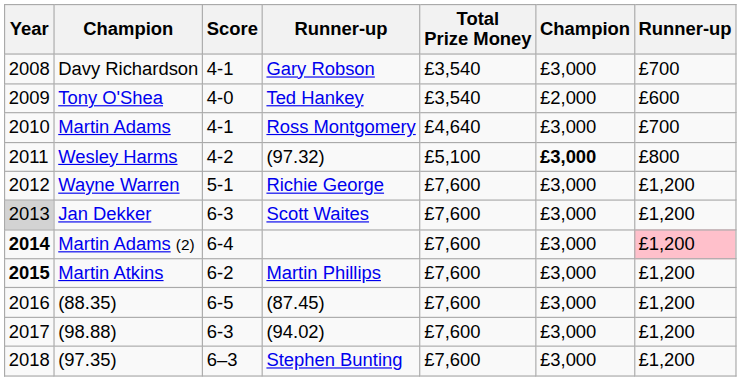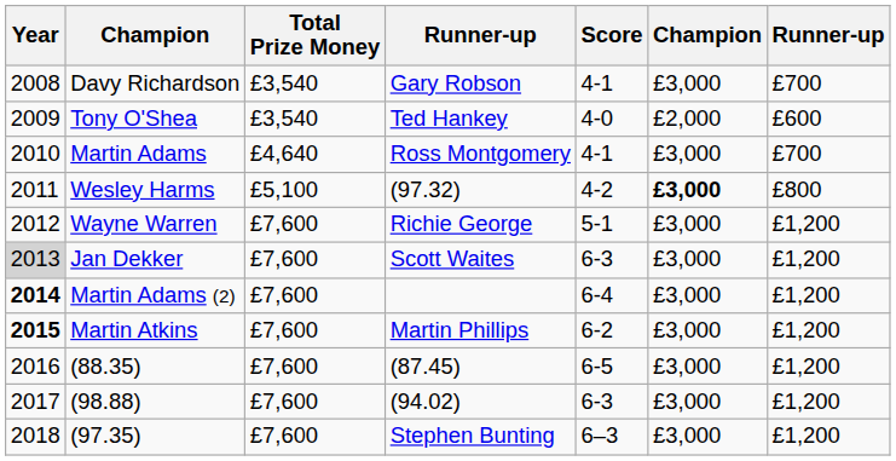columns swapped: Score <-> Total Prize Money
Martin Adams (2) | column 7: pink background -> no background
